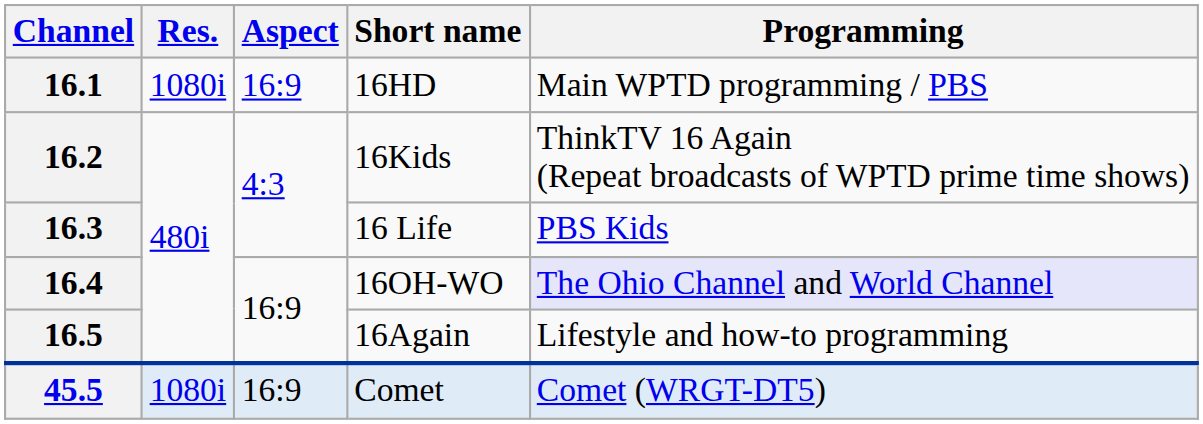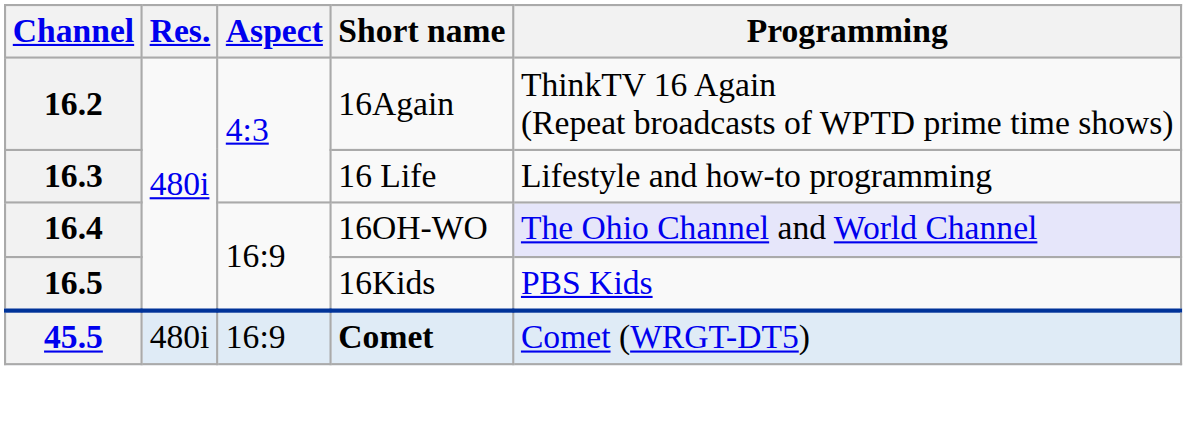- row: 16.1 | 1080i | 16:9 | 16HD | Main WPTD programming / PBS
16.2 | Short name: 16Kids -> 16Again
16.3 | Programming: PBS Kids -> Lifestyle and how-to programming
16.5 | Short name: 16Again -> 16Kids
16.5 | Programming: Lifestyle and how-to programming -> PBS Kids
45.5 | Res.: 1080i -> 480i
45.5 | Short name: normal -> bold
